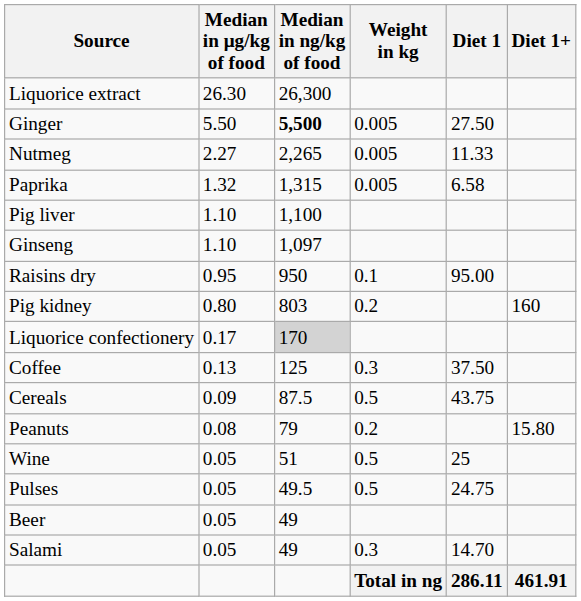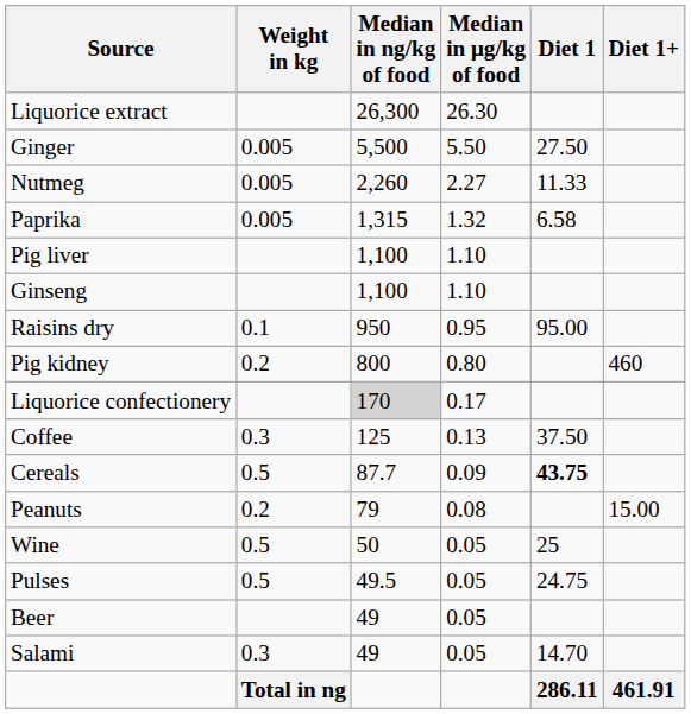columns swapped: Median in μg/kg of food <-> Weight in kg
Ginger | Median in ng/kg of food: bold -> normal
Nutmeg | Median in ng/kg of food: 2,265 -> 2,260
Ginseng | Median in ng/kg of food: 1,097 -> 1,100
Pig kidney | Median in ng/kg of food: 803 -> 800
Pig kidney | Diet 1+: 160 -> 460
Cereals | Median in ng/kg of food: 87.5 -> 87.7
Cereals | Diet 1: normal -> bold
Peanuts | Diet 1+: 15.80 -> 15.00
Wine | Median in ng/kg of food: 51 -> 50
